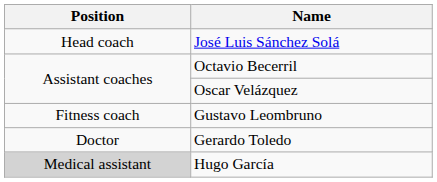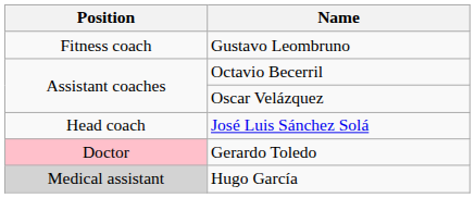rows swapped: José Luis Sánchez Solá <-> Gustavo Leombruno
Gerardo Toledo | Position: no background -> pink background
